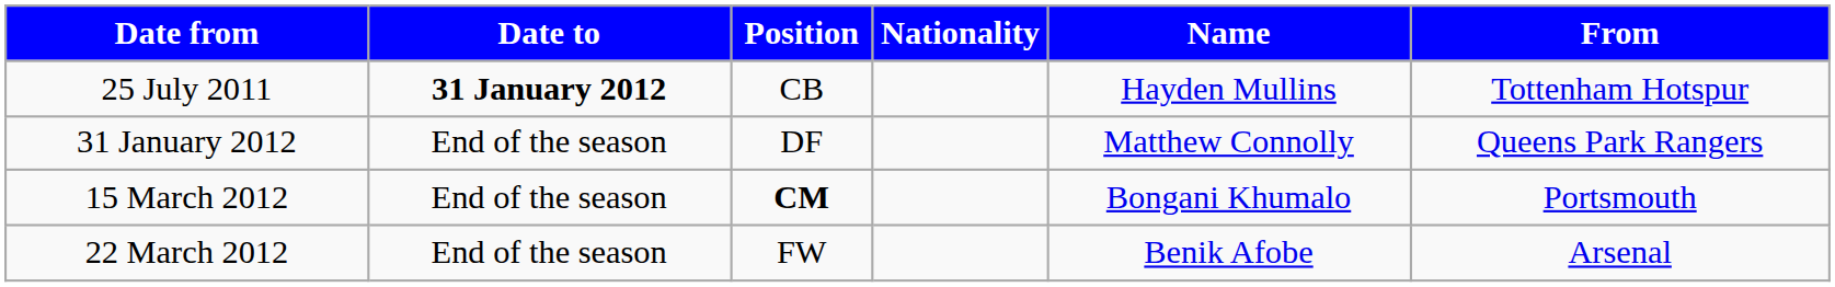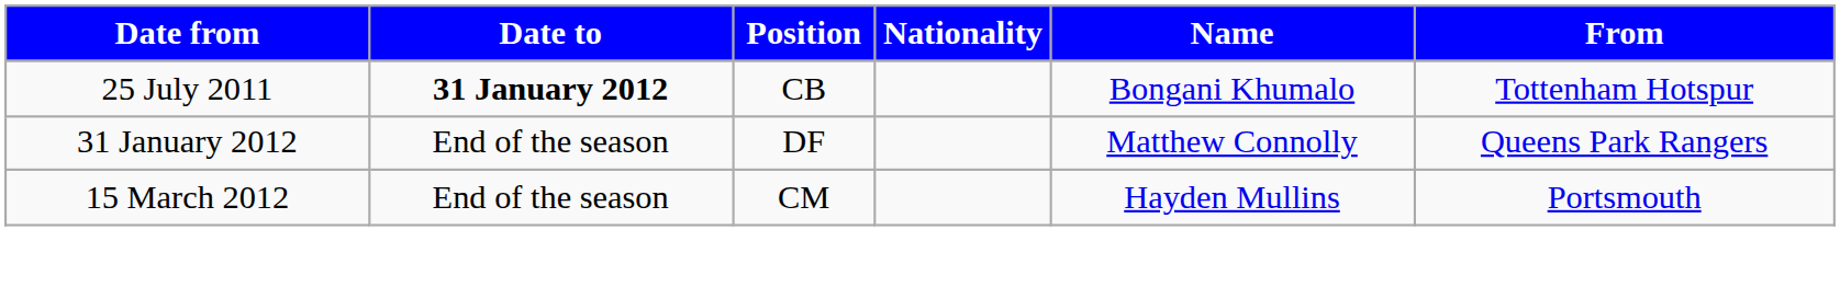25 July 2011 | Name: Hayden Mullins -> Bongani Khumalo
15 March 2012 | Position: bold -> normal
15 March 2012 | Name: Bongani Khumalo -> Hayden Mullins
- row: 22 March 2012 | End of the season | FW | Benik Afobe | Arsenal
